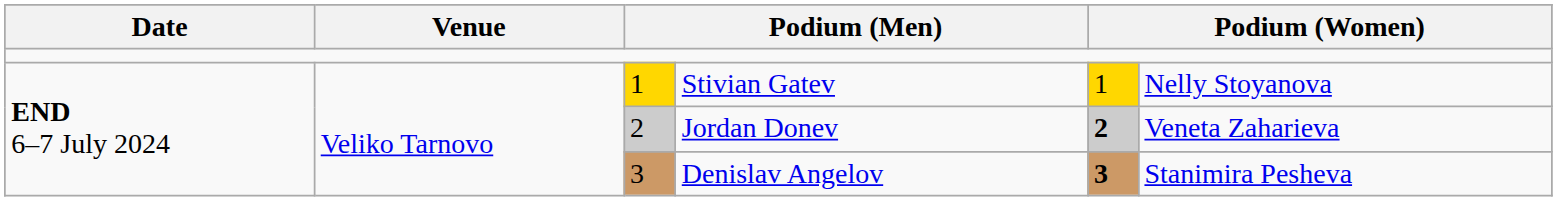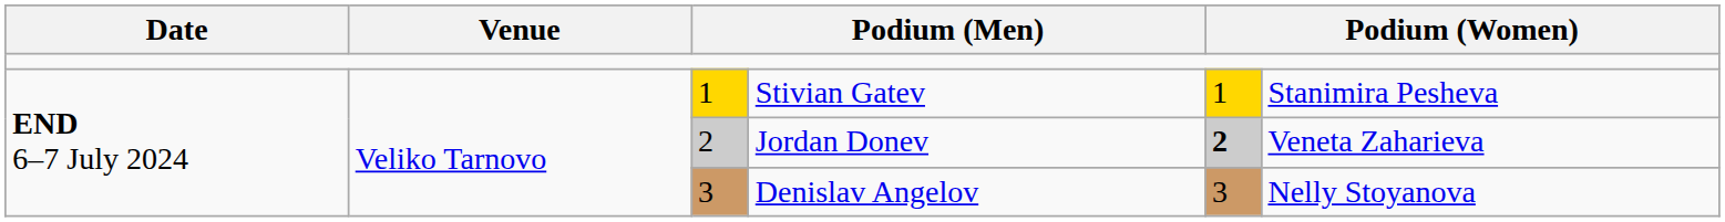Stivian Gatev | column 6: Nelly Stoyanova -> Stanimira Pesheva
Denislav Angelov | column 5: bold -> normal
Denislav Angelov | column 6: Stanimira Pesheva -> Nelly Stoyanova
